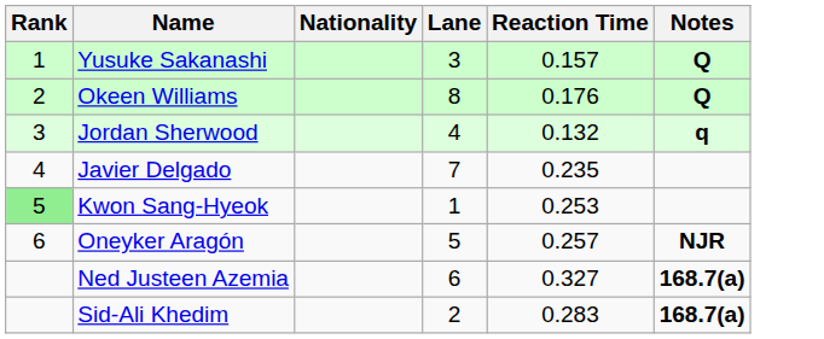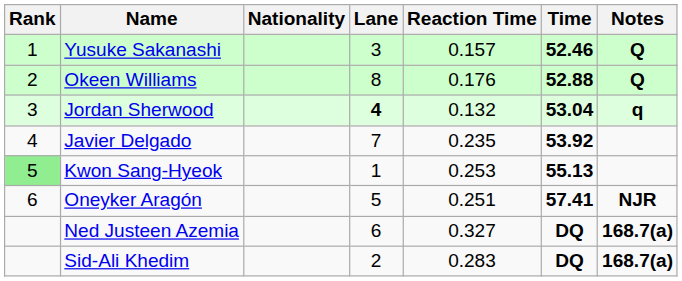+ column: Time | 52.46 | 52.88 | 53.04 | 53.92 | 55.13 | 57.41 | DQ | DQ
Jordan Sherwood | Lane: normal -> bold
Oneyker Aragón | Reaction Time: 0.257 -> 0.251
